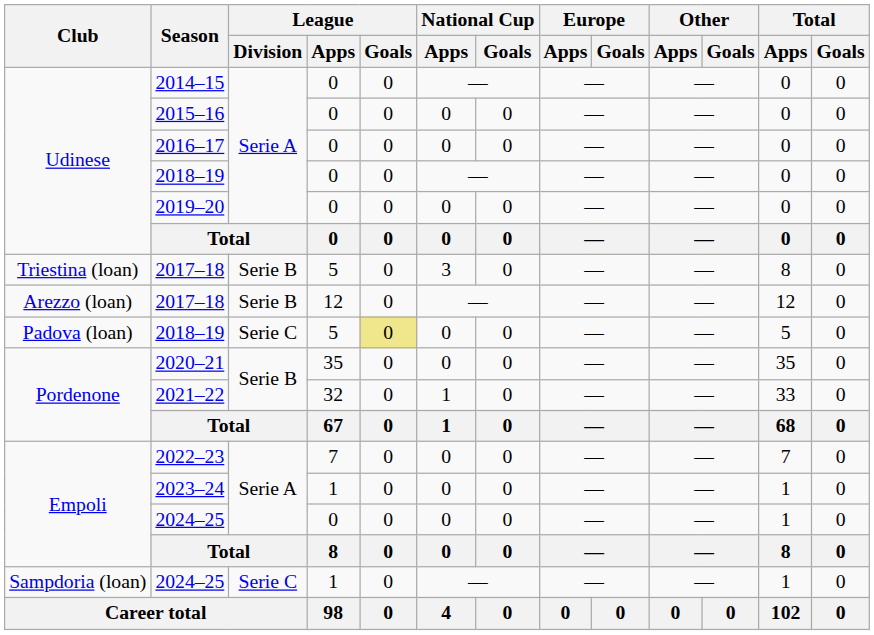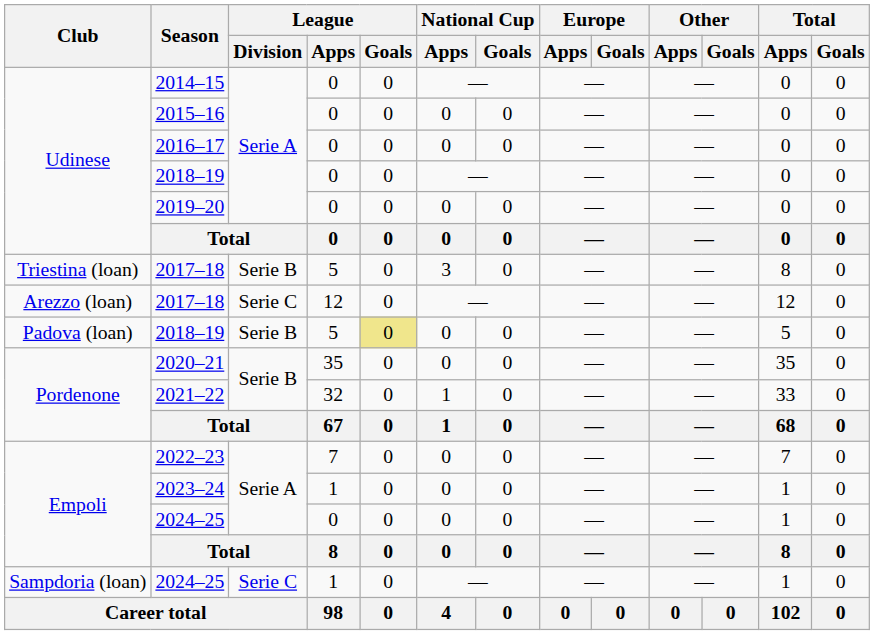Arezzo (loan) / 2017–18 | League / Division: Serie B -> Serie C
Padova (loan) / 2018–19 | League / Division: Serie C -> Serie B
